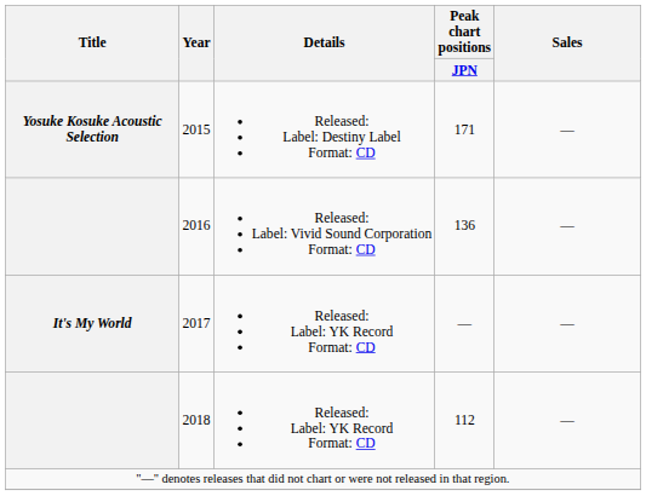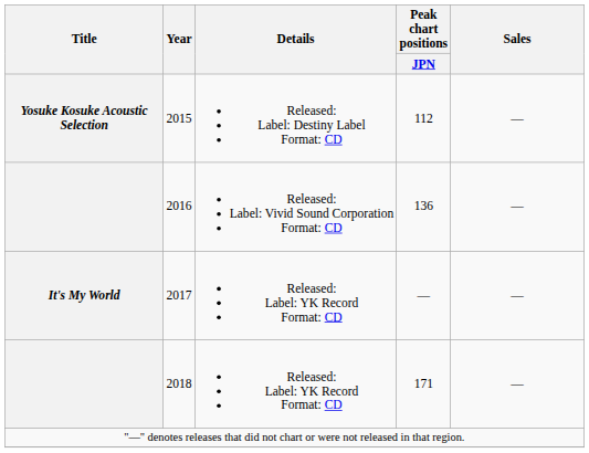2015 | Peak chart positions / JPN: 171 -> 112
2018 | Peak chart positions / JPN: 112 -> 171
